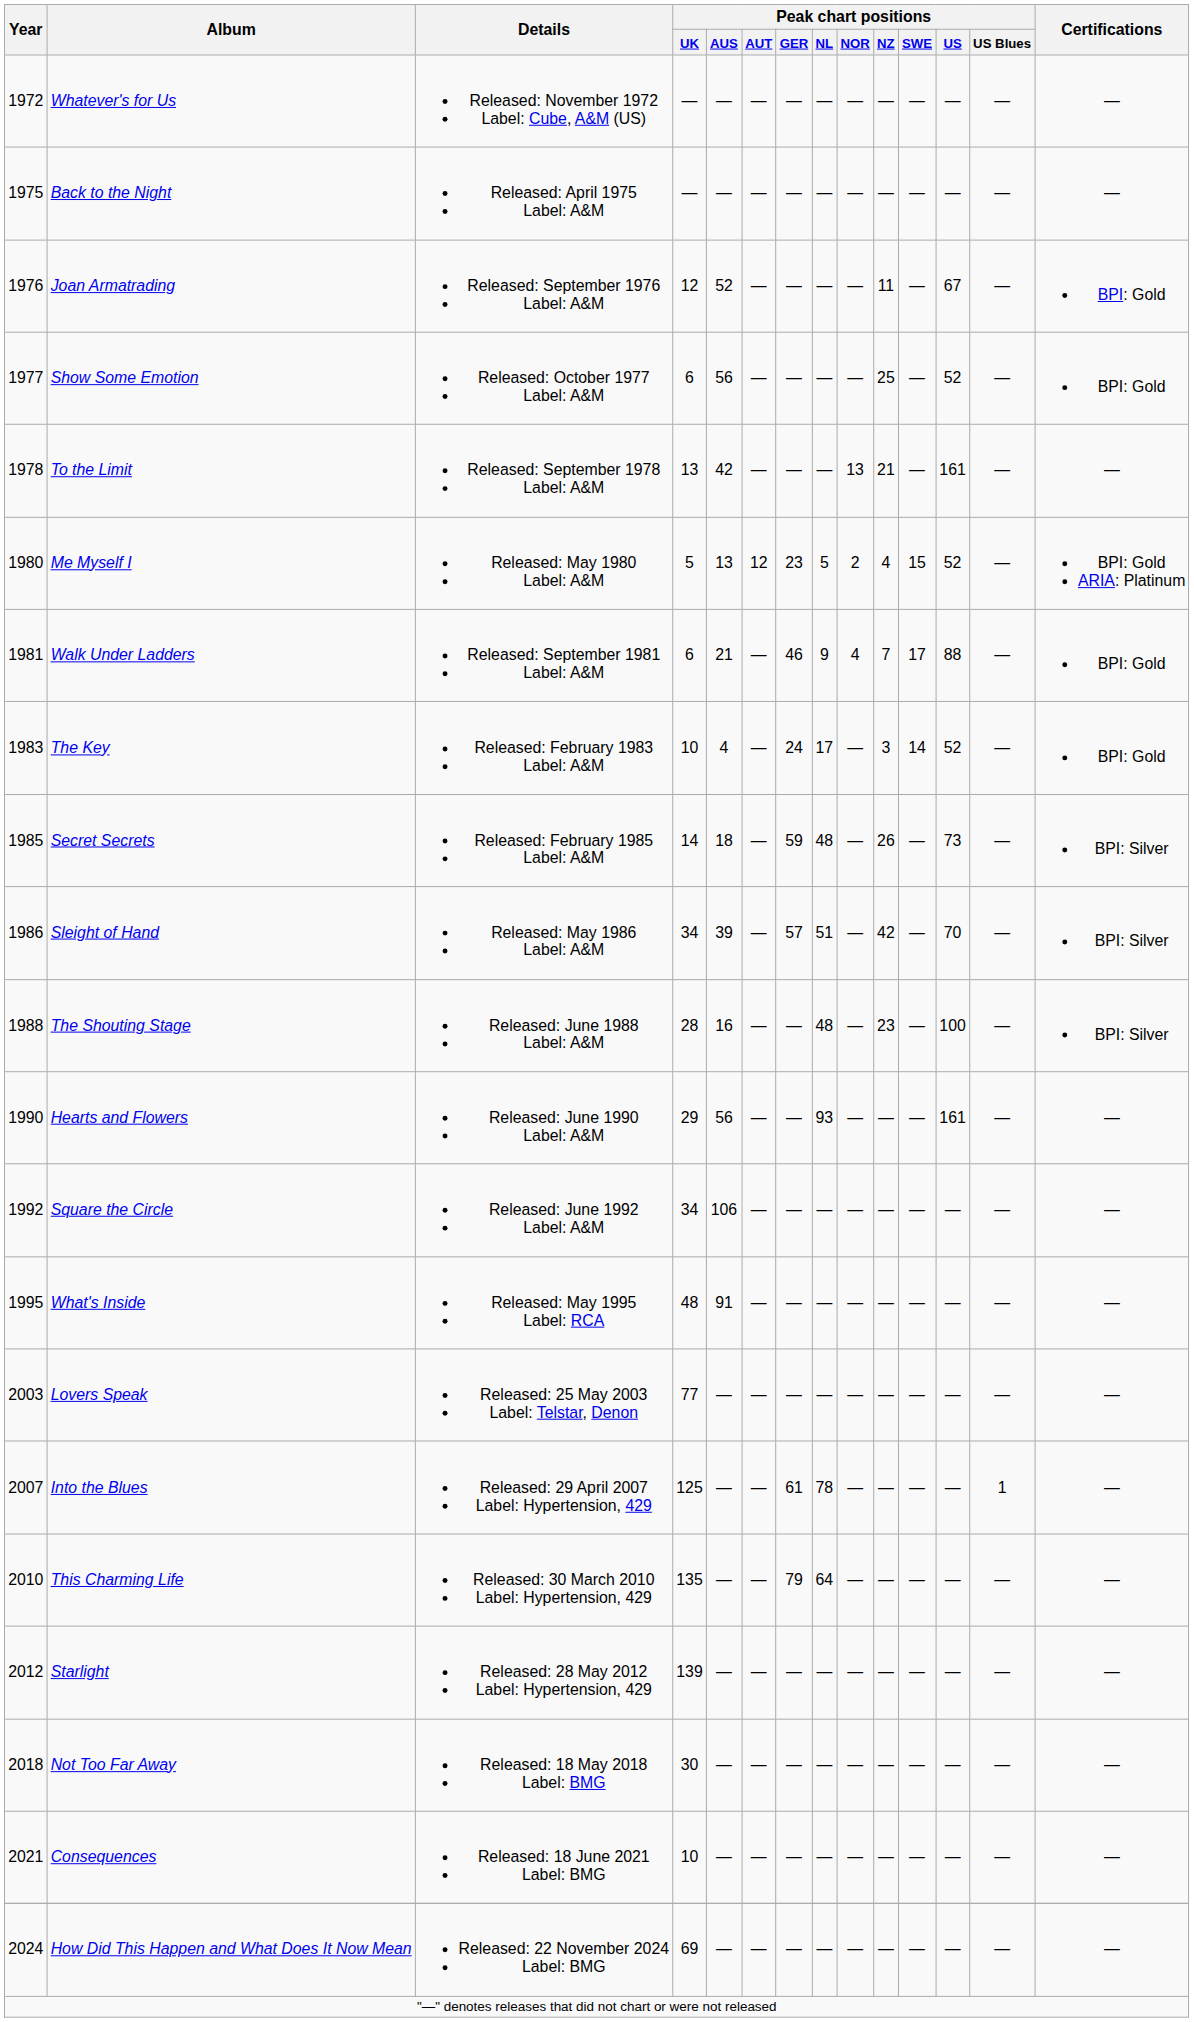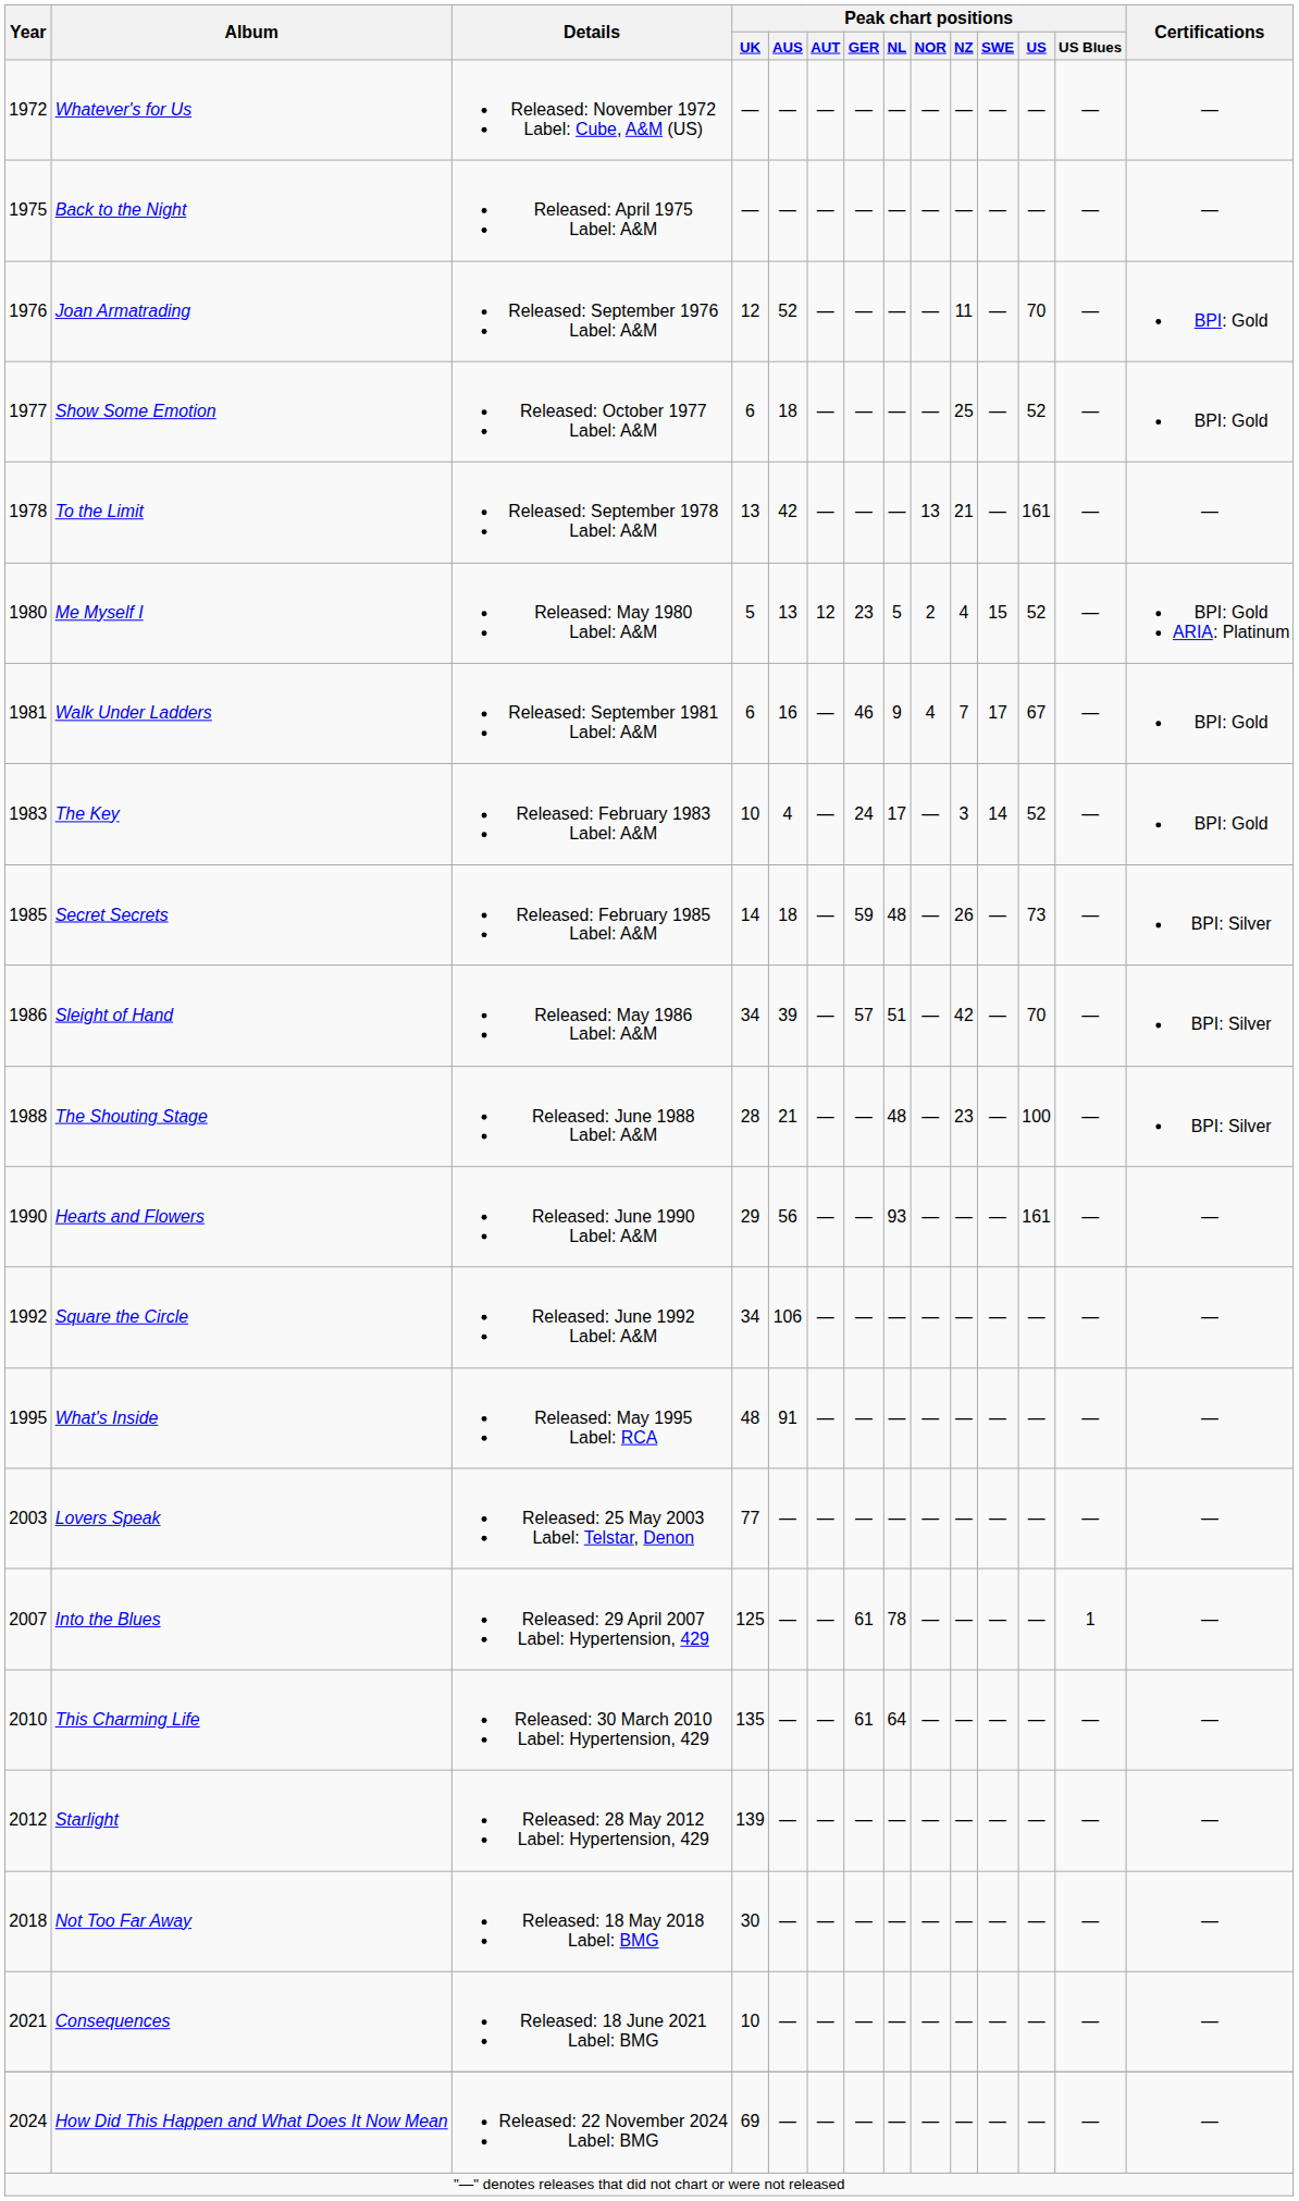Joan Armatrading | Peak chart positions / US: 67 -> 70
Show Some Emotion | Peak chart positions / AUS: 56 -> 18
Walk Under Ladders | Peak chart positions / AUS: 21 -> 16
Walk Under Ladders | Peak chart positions / US: 88 -> 67
The Shouting Stage | Peak chart positions / AUS: 16 -> 21
This Charming Life | Peak chart positions / GER: 79 -> 61
